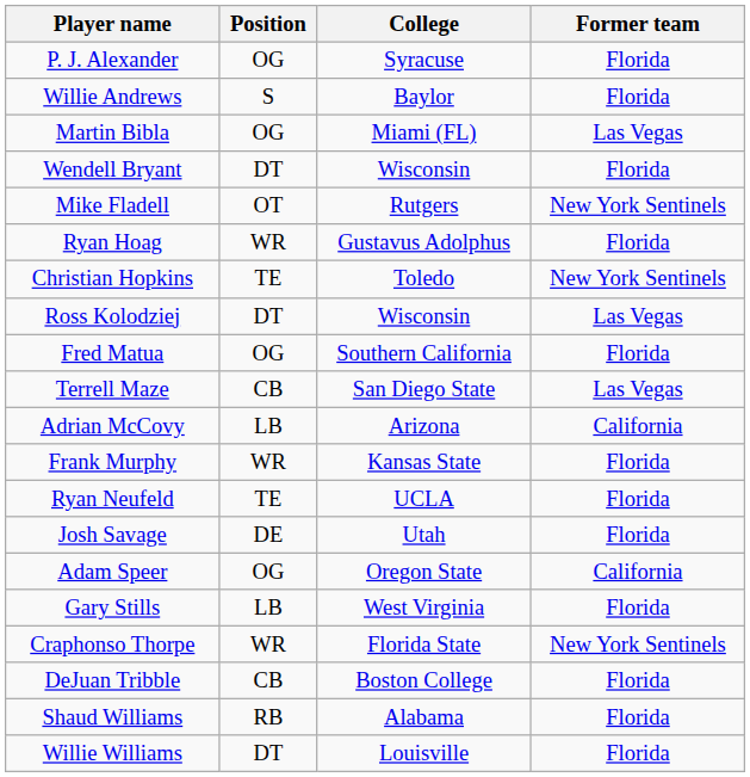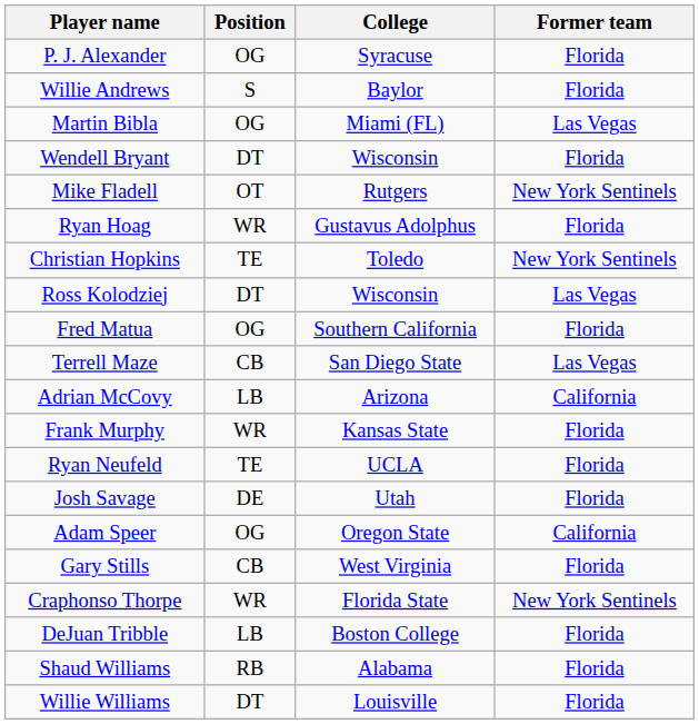Gary Stills | Position: LB -> CB
DeJuan Tribble | Position: CB -> LB
